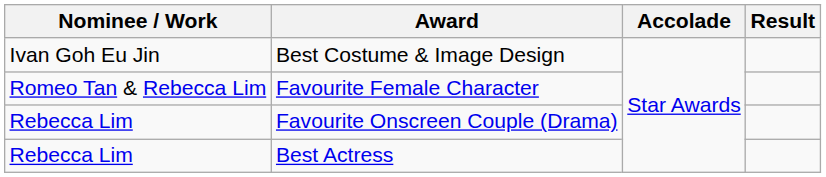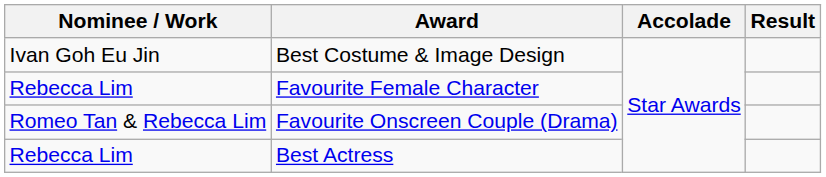Favourite Female Character | Nominee / Work: Romeo Tan & Rebecca Lim -> Rebecca Lim
Favourite Onscreen Couple (Drama) | Nominee / Work: Rebecca Lim -> Romeo Tan & Rebecca Lim
